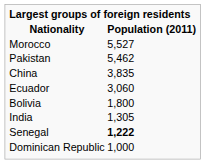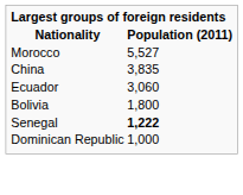- row: Pakistan | 5,462
- row: India | 1,305
